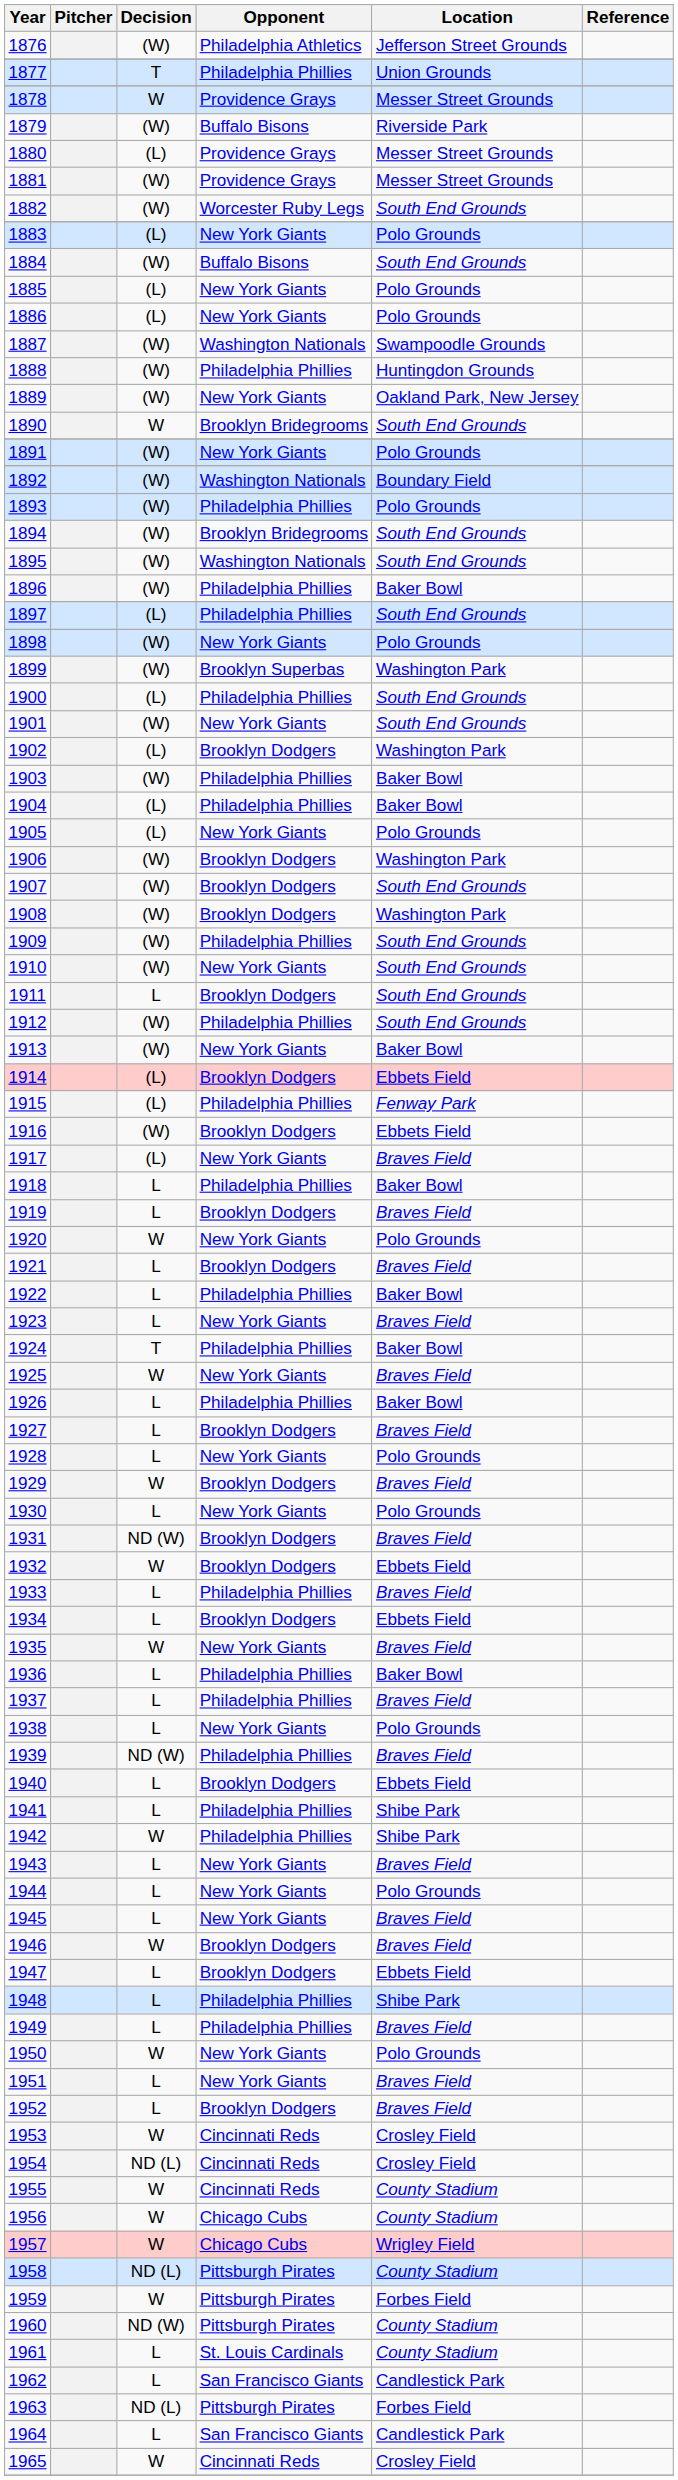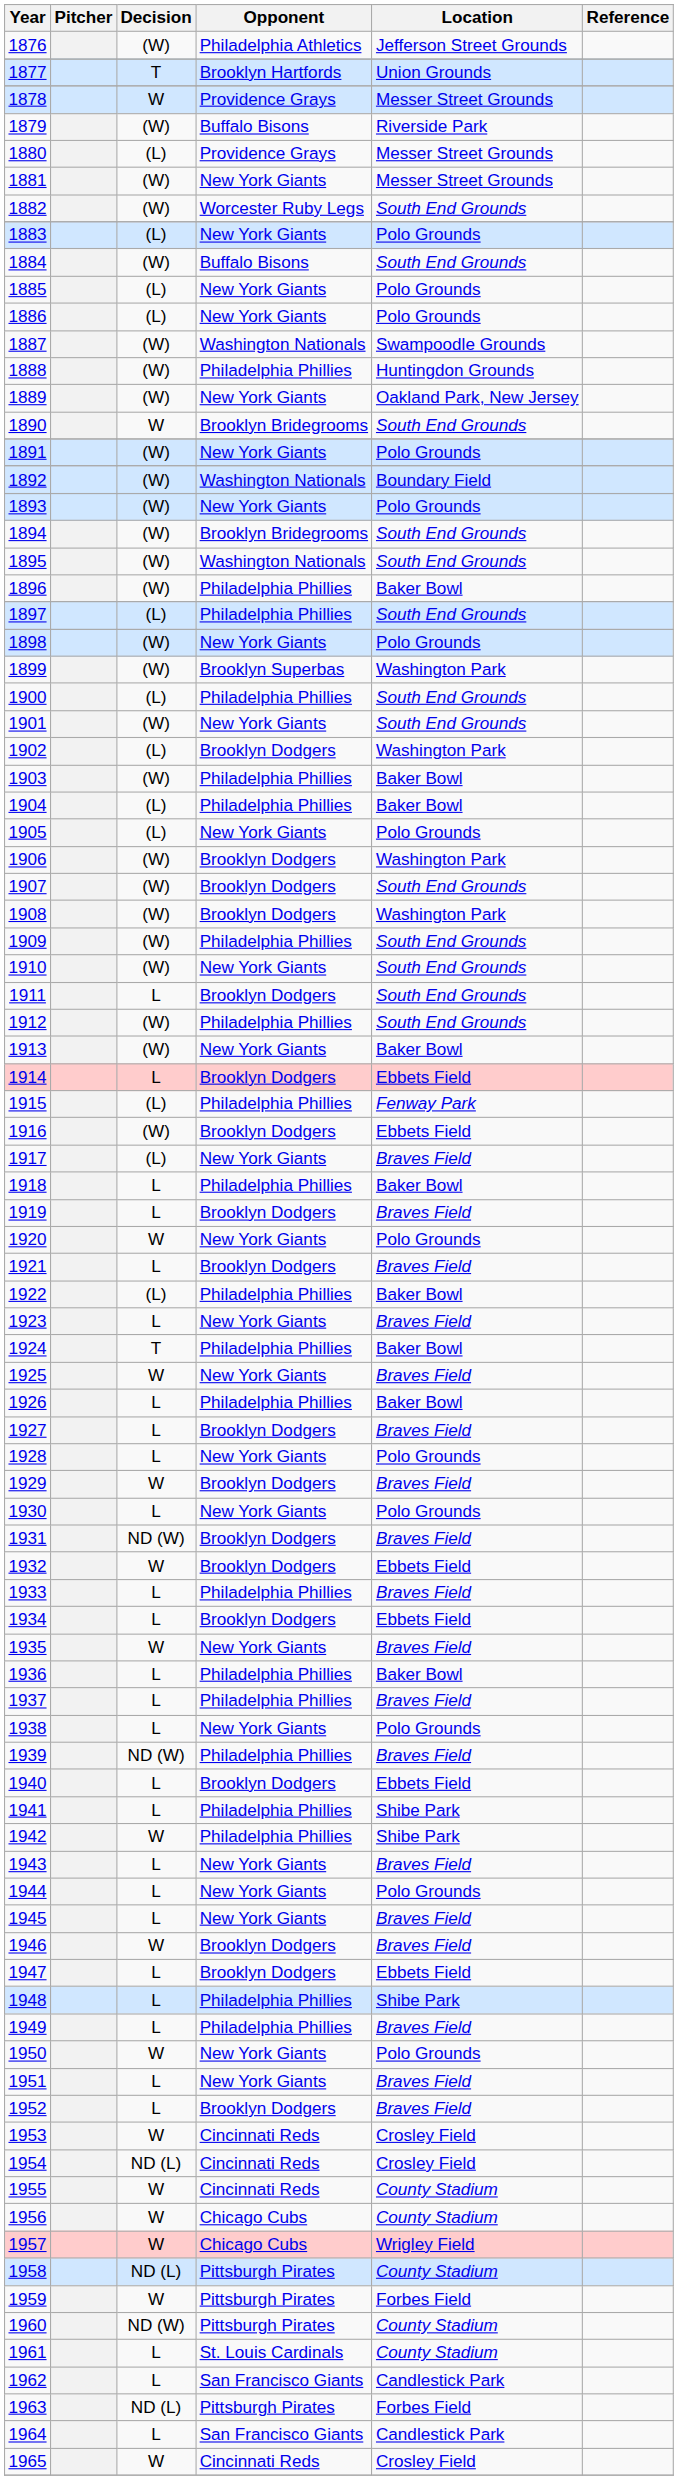1877 | Opponent: Philadelphia Phillies -> Brooklyn Hartfords
1881 | Opponent: Providence Grays -> New York Giants
1893 | Opponent: Philadelphia Phillies -> New York Giants
1914 | Decision: (L) -> L
1922 | Decision: L -> (L)
